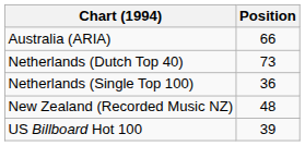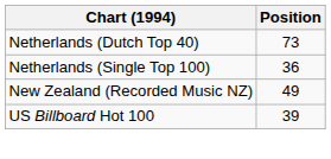- row: Australia (ARIA) | 66
New Zealand (Recorded Music NZ) | Position: 48 -> 49
